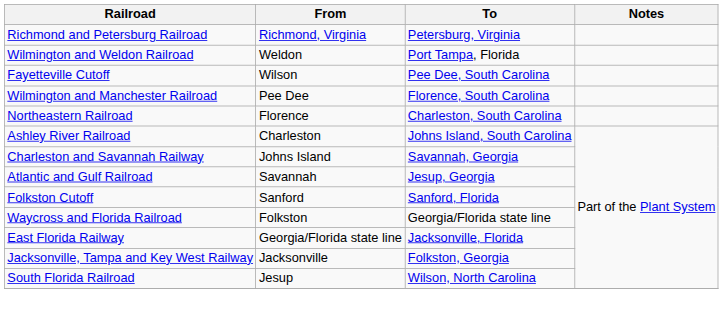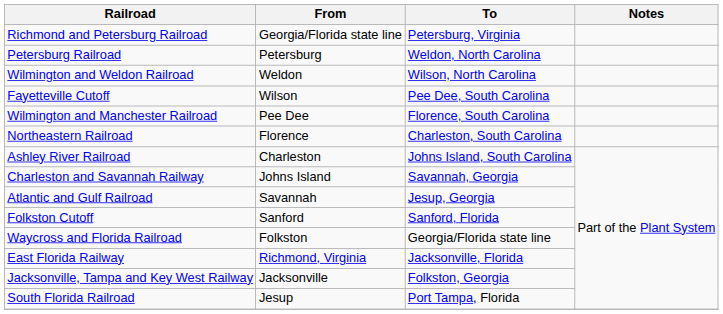Richmond and Petersburg Railroad | From: Richmond, Virginia -> Georgia/Florida state line
+ row: Petersburg Railroad | Petersburg | Weldon, North Carolina
Wilmington and Weldon Railroad | To: Port Tampa, Florida -> Wilson, North Carolina
East Florida Railway | From: Georgia/Florida state line -> Richmond, Virginia
South Florida Railroad | To: Wilson, North Carolina -> Port Tampa, Florida
